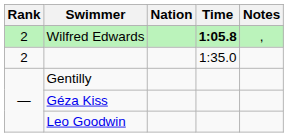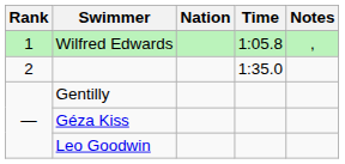Wilfred Edwards | Rank: 2 -> 1
Wilfred Edwards | Time: bold -> normal
